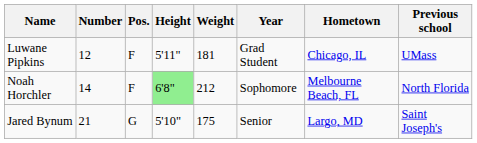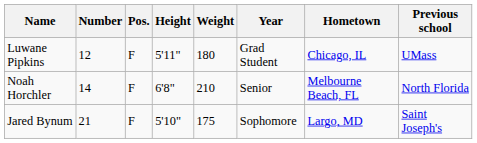Luwane Pipkins | Weight: 181 -> 180
Noah Horchler | Height: lightgreen background -> no background
Noah Horchler | Weight: 212 -> 210
Noah Horchler | Year: Sophomore -> Senior
Jared Bynum | Pos.: G -> F
Jared Bynum | Year: Senior -> Sophomore
